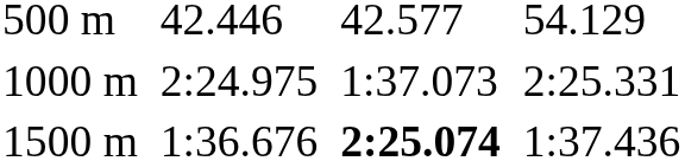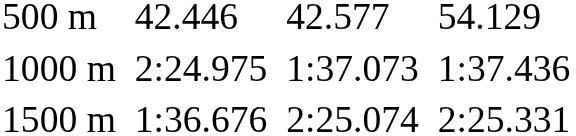1000 m | column 7: 2:25.331 -> 1:37.436
1500 m | column 5: bold -> normal
1500 m | column 7: 1:37.436 -> 2:25.331
